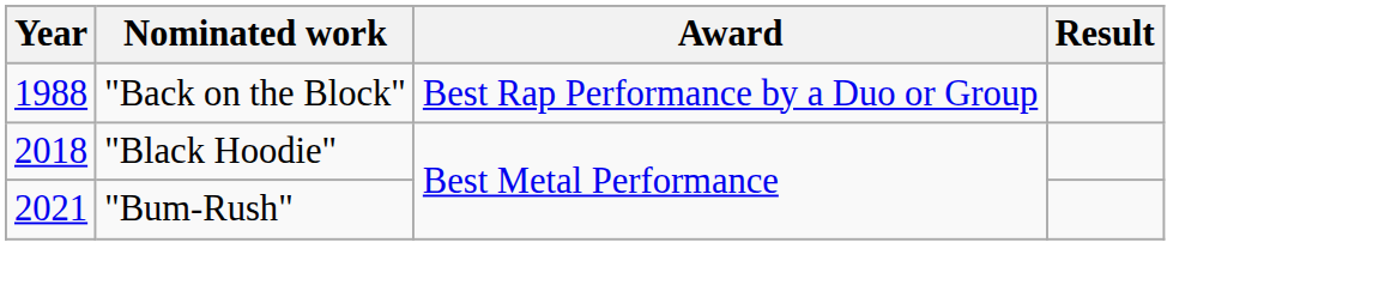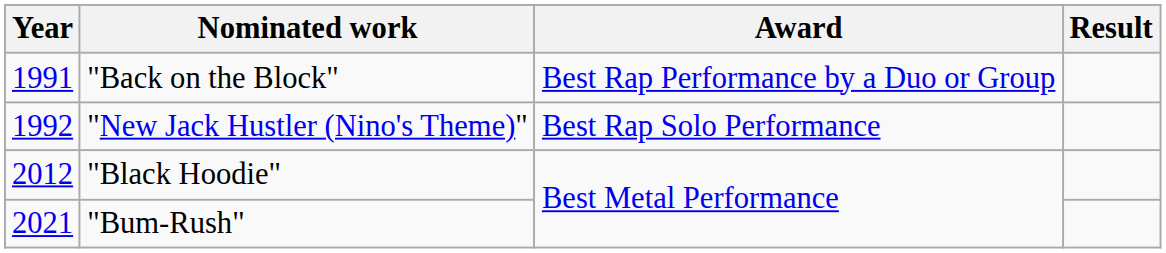"Back on the Block" | Year: 1988 -> 1991
+ row: 1992 | "New Jack Hustler (Nino's Theme)" | Best Rap Solo Performance
"Black Hoodie" | Year: 2018 -> 2012
